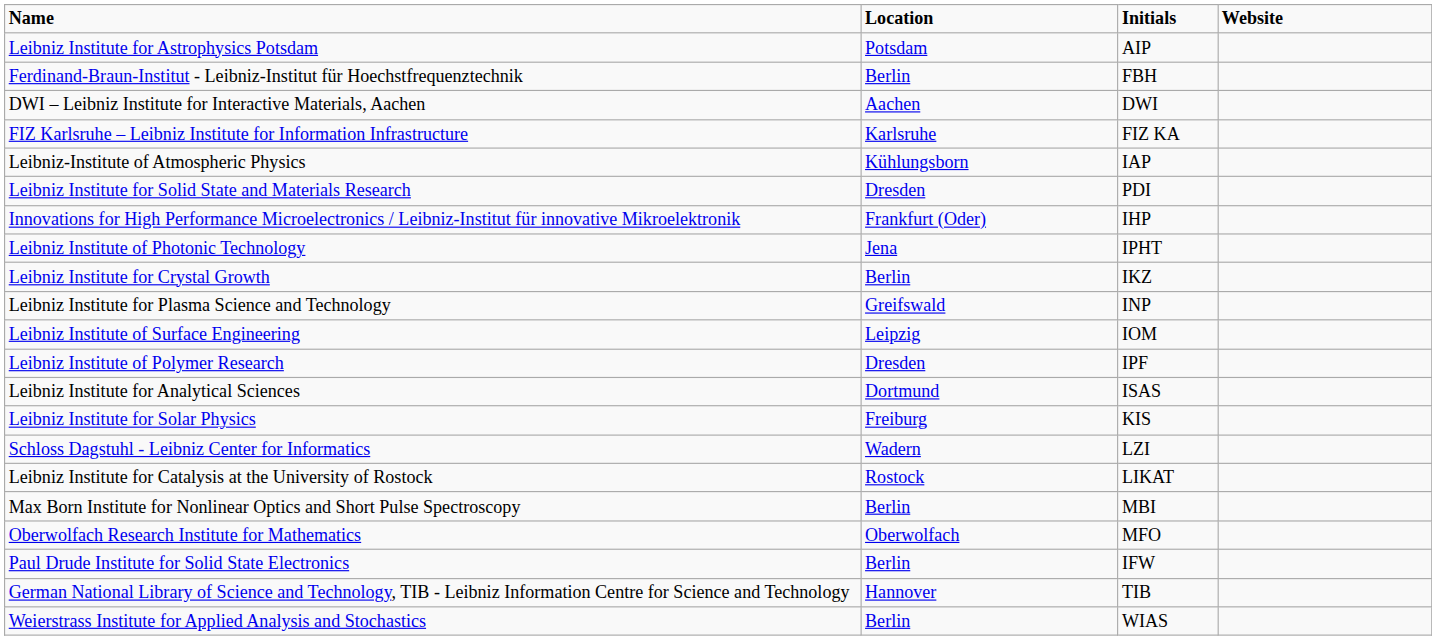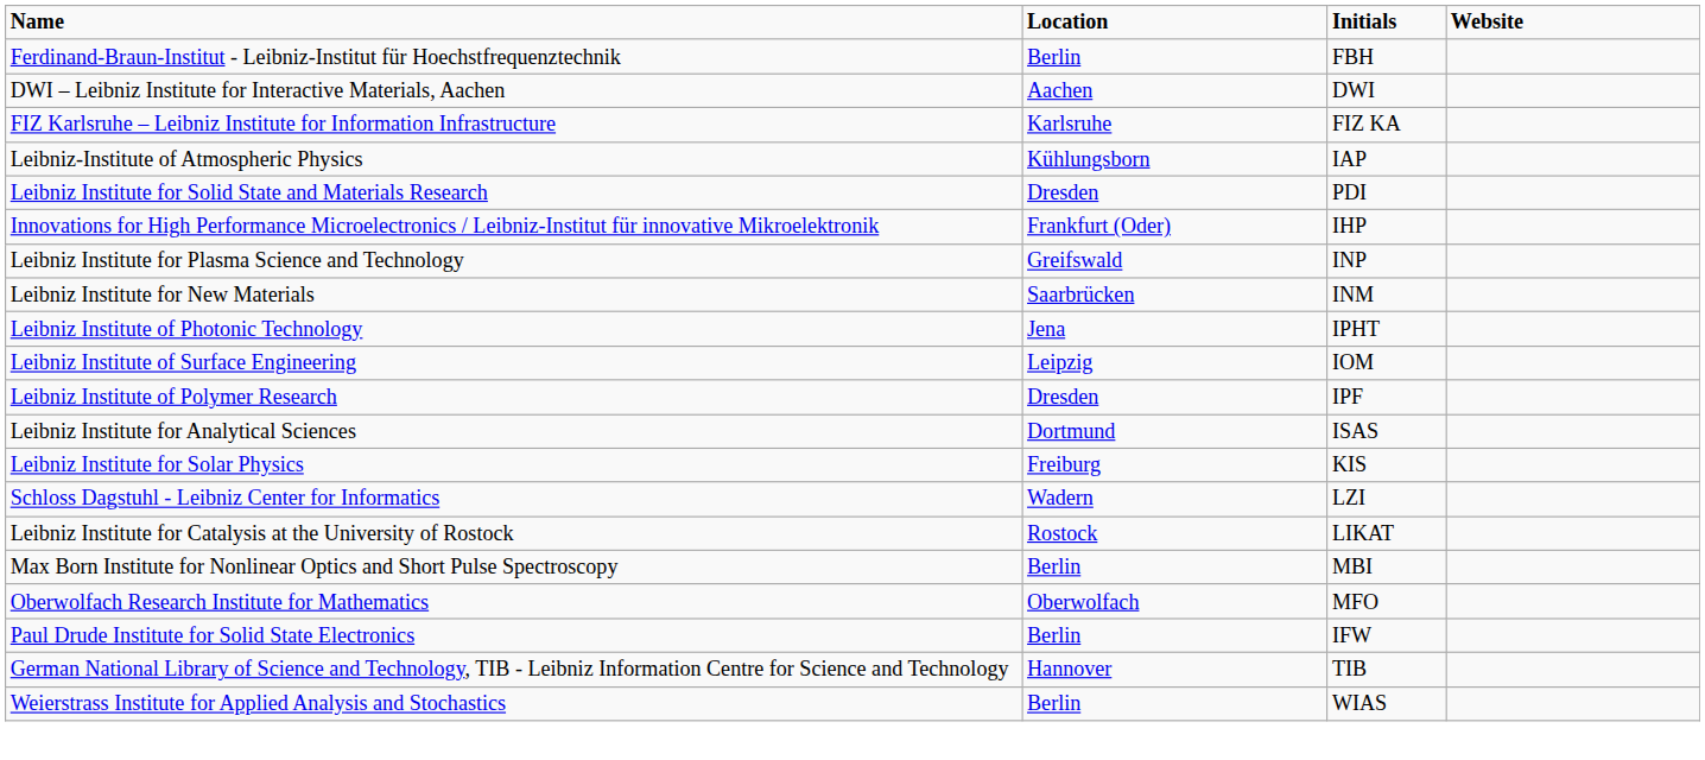- row: Leibniz Institute for Astrophysics Potsdam | Potsdam | AIP
rows swapped: Leibniz Institute of Photonic Technology <-> Leibniz Institute for Plasma Science and Technology
- row: Leibniz Institute for Crystal Growth | Berlin | IKZ
+ row: Leibniz Institute for New Materials | Saarbrücken | INM
